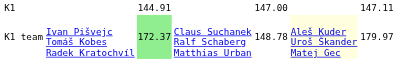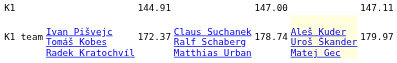K1 team | column 3: lightgreen background -> no background
K1 team | column 5: 148.78 -> 178.74
